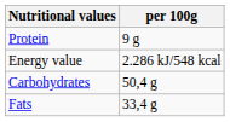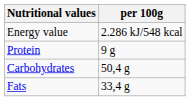rows swapped: Energy value <-> Protein
